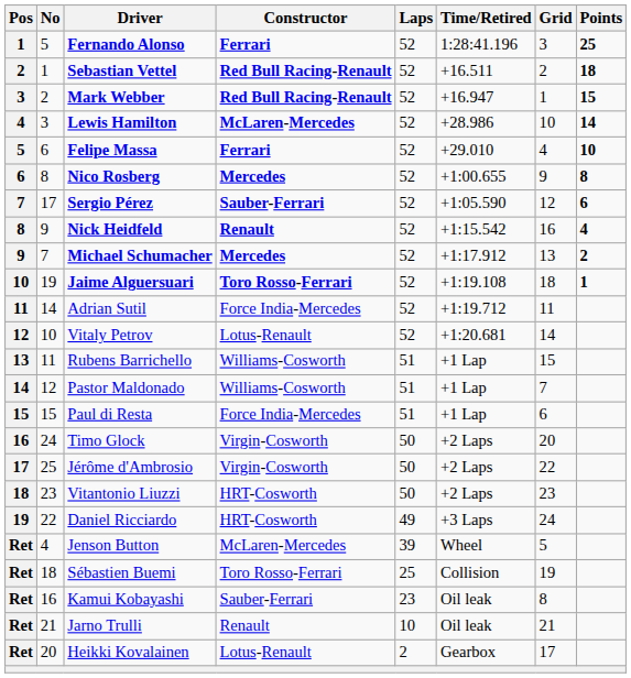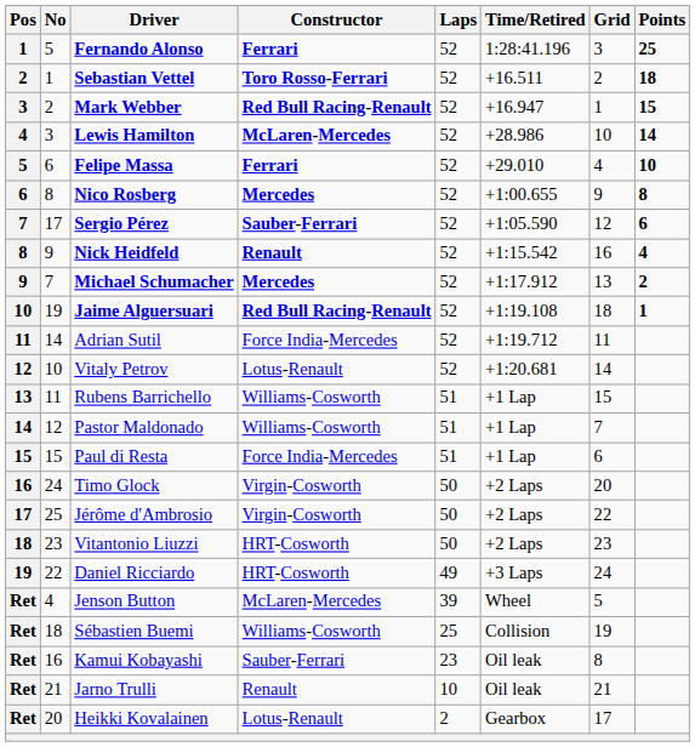Sebastian Vettel | Constructor: Red Bull Racing-Renault -> Toro Rosso-Ferrari
Jaime Alguersuari | Constructor: Toro Rosso-Ferrari -> Red Bull Racing-Renault
Sébastien Buemi | Constructor: Toro Rosso-Ferrari -> Williams-Cosworth
